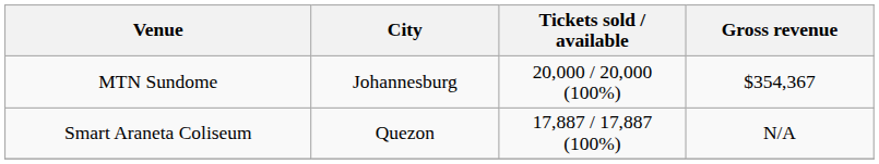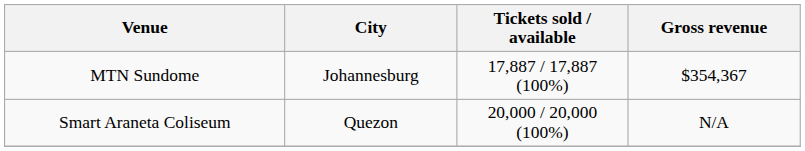MTN Sundome | Tickets sold / available: 20,000 / 20,000 (100%) -> 17,887 / 17,887 (100%)
Smart Araneta Coliseum | Tickets sold / available: 17,887 / 17,887 (100%) -> 20,000 / 20,000 (100%)
